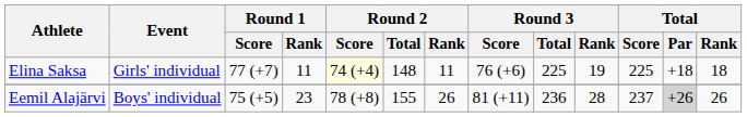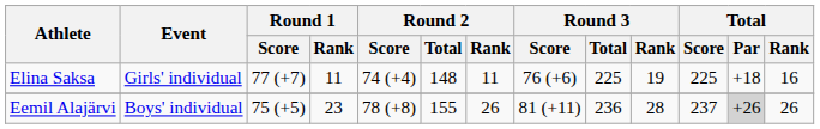Elina Saksa | Round 2 / Score: lightyellow background -> no background
Elina Saksa | Total / Rank: 18 -> 16
